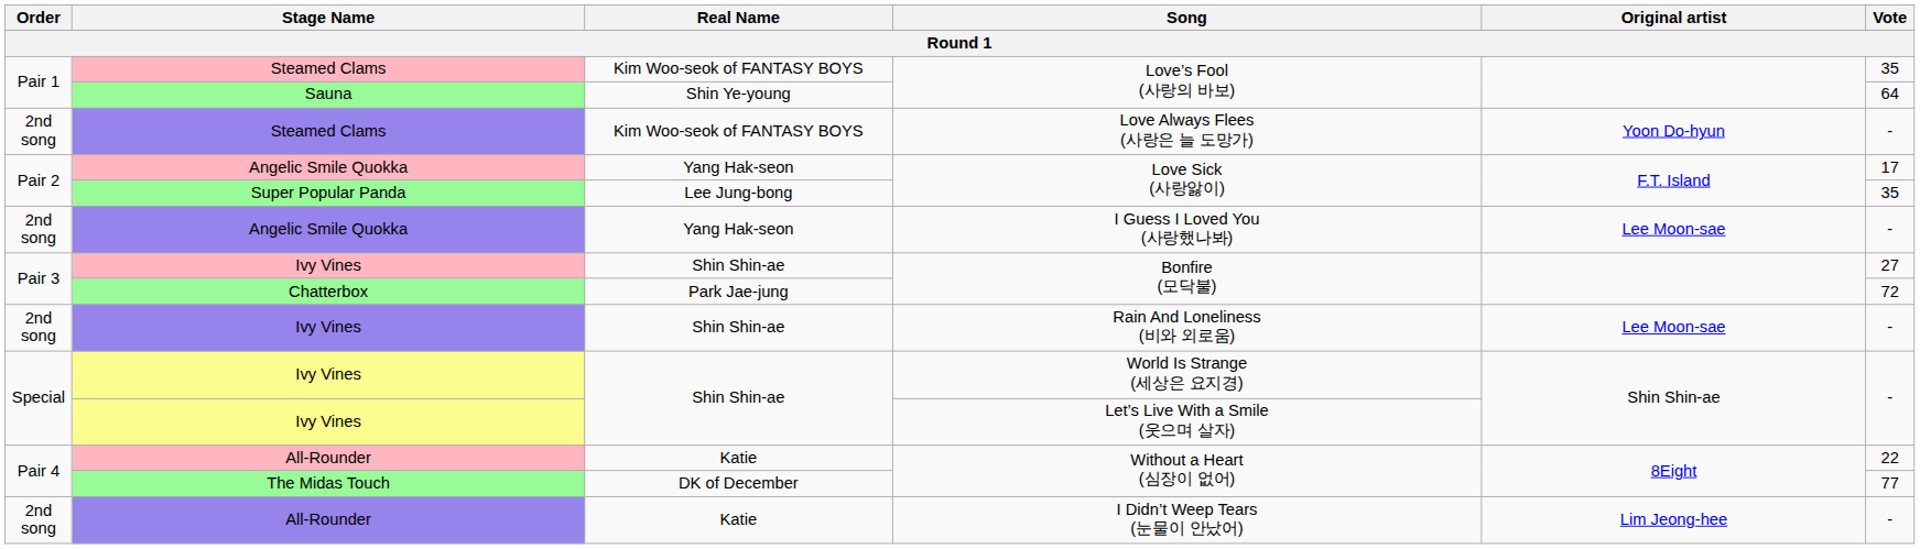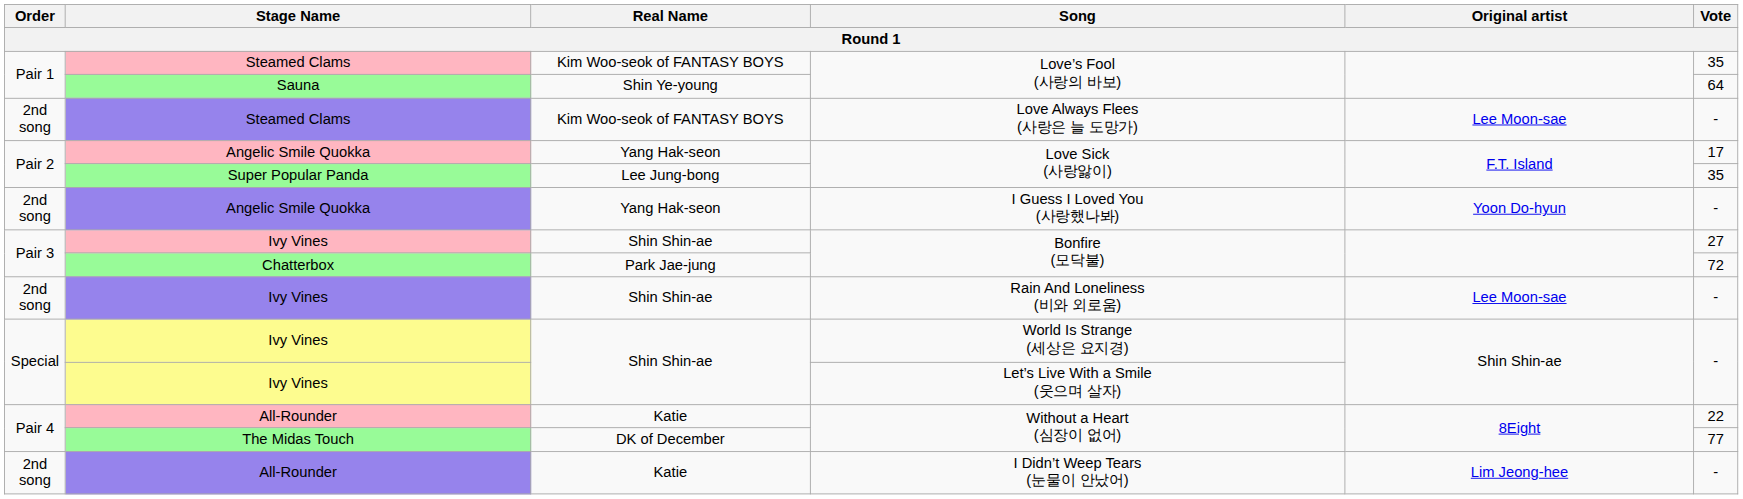Love Always Flees (사랑은 늘 도망가) | Original artist: Yoon Do-hyun -> Lee Moon-sae
I Guess I Loved You (사랑했나봐) | Original artist: Lee Moon-sae -> Yoon Do-hyun
